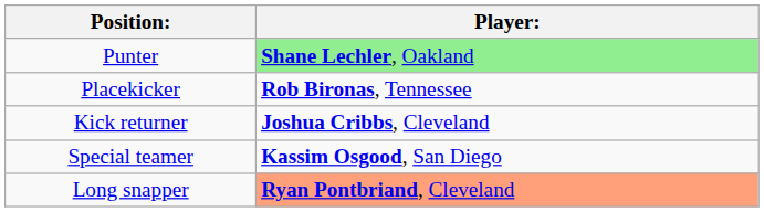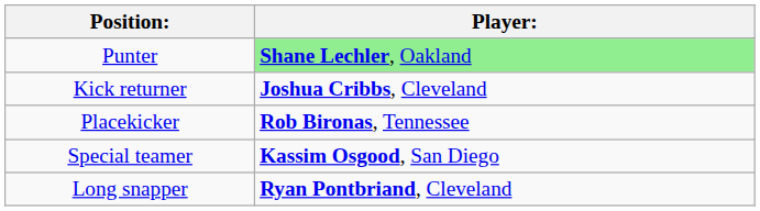rows swapped: Placekicker <-> Kick returner
Long snapper | Player:: lightsalmon background -> no background
